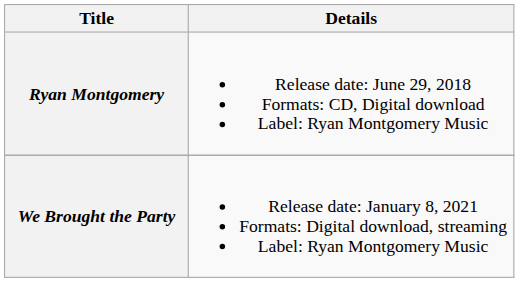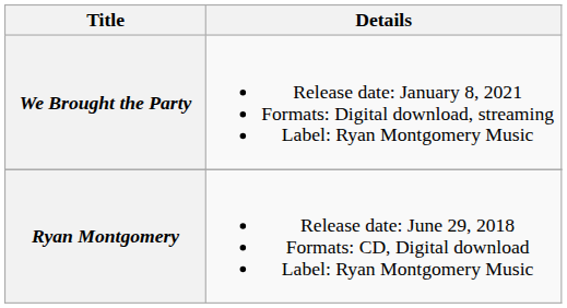rows swapped: Ryan Montgomery <-> We Brought the Party
